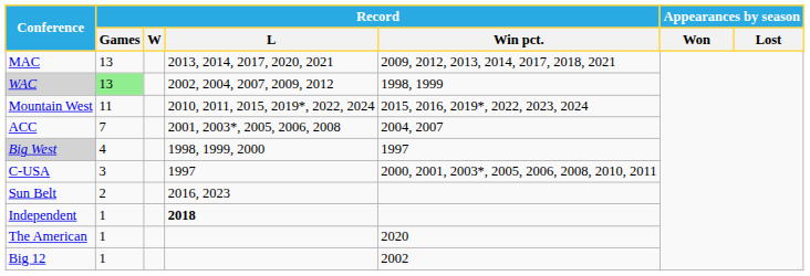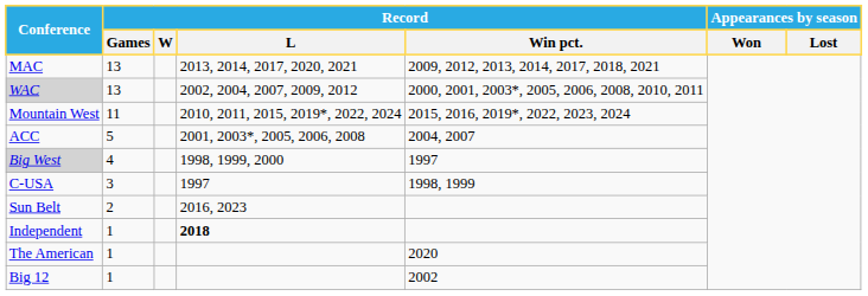WAC | Record / Games: lightgreen background -> no background
WAC | Record / Win pct.: 1998, 1999 -> 2000, 2001, 2003*, 2005, 2006, 2008, 2010, 2011
ACC | Record / Games: 7 -> 5
C-USA | Record / Win pct.: 2000, 2001, 2003*, 2005, 2006, 2008, 2010, 2011 -> 1998, 1999
